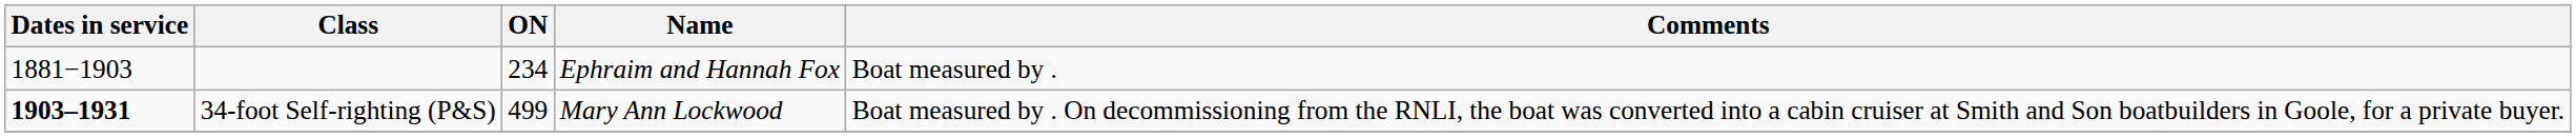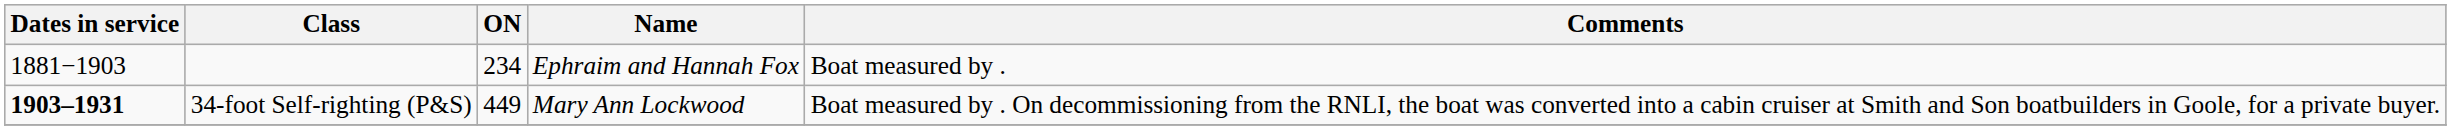34-foot Self-righting (P&S) | ON: 499 -> 449
